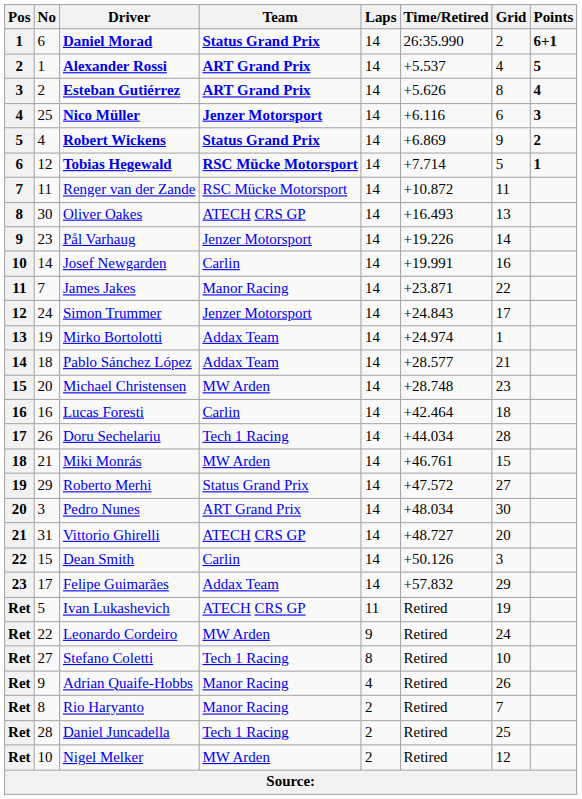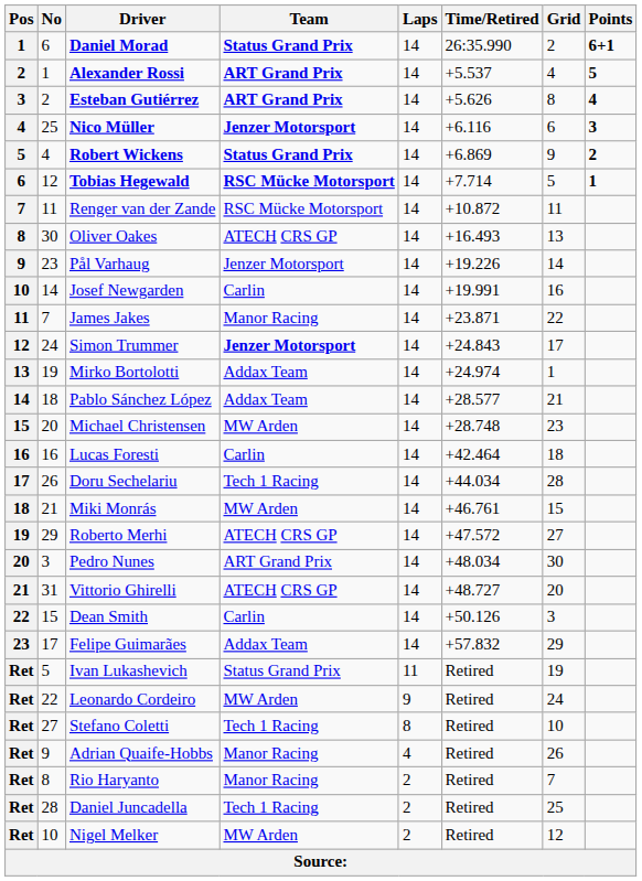Simon Trummer | Team: normal -> bold
Roberto Merhi | Team: Status Grand Prix -> ATECH CRS GP
Ivan Lukashevich | Team: ATECH CRS GP -> Status Grand Prix
